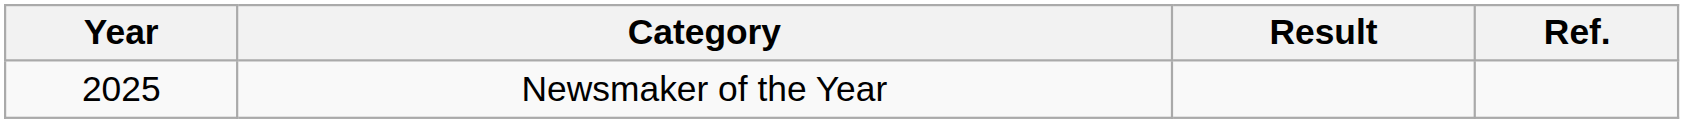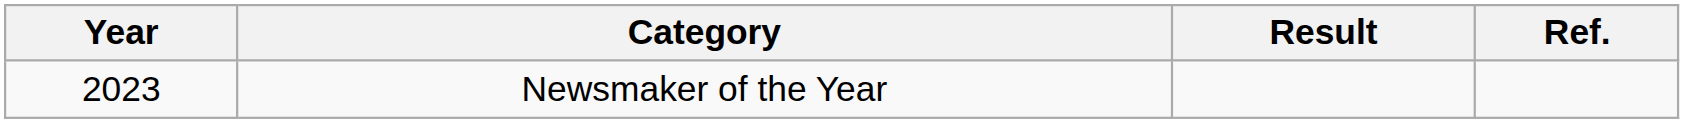Newsmaker of the Year | Year: 2025 -> 2023
